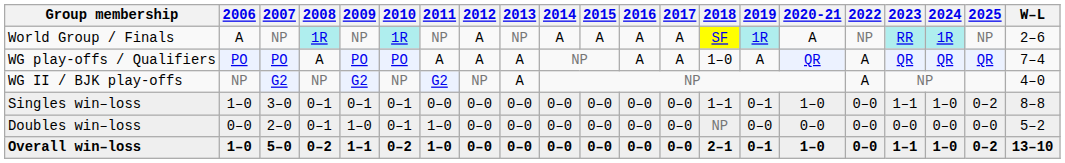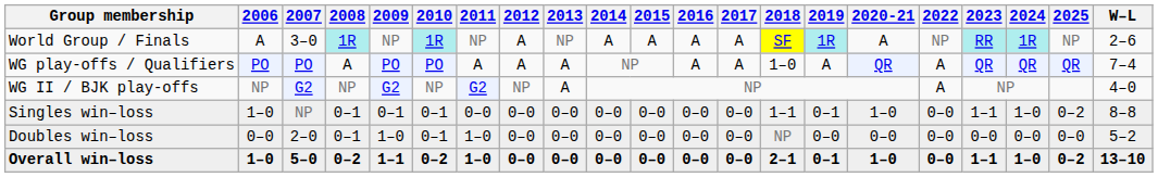World Group / Finals | 2007: NP -> 3–0
Singles win–loss | 2007: 3–0 -> NP
